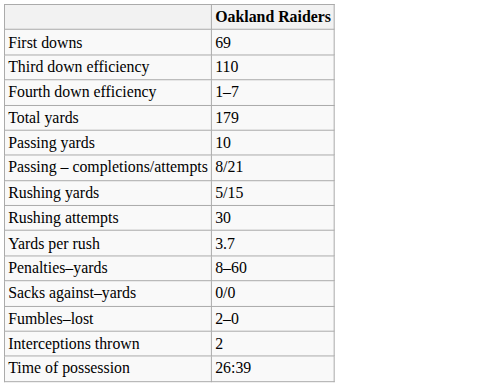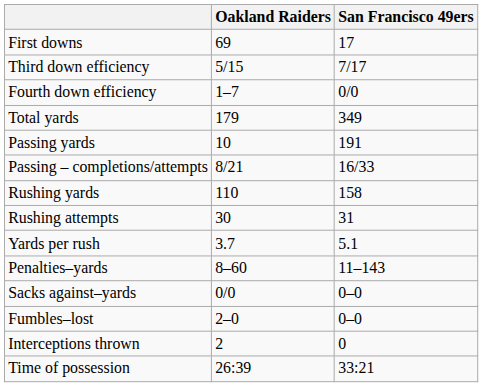+ column: San Francisco 49ers | 17 | 7/17 | 0/0 | 349 | 191 | 16/33 | 158 | 31 | 5.1 | 11–143 | 0–0 | 0–0 | 0 | 33:21
Third down efficiency | Oakland Raiders: 110 -> 5/15
Rushing yards | Oakland Raiders: 5/15 -> 110
